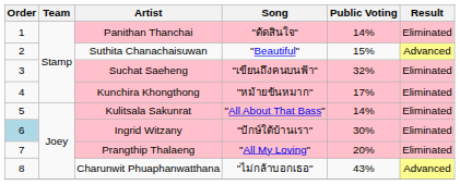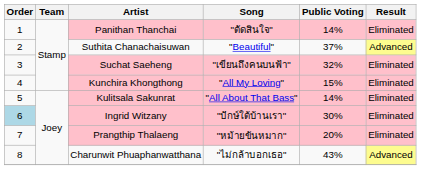Suthita Chanachaisuwan | Public Voting: 15% -> 37%
Kunchira Khongthong | Song: "หม้ายขันหมาก" -> "All My Loving"
Kunchira Khongthong | Public Voting: 17% -> 15%
Prangthip Thalaeng | Song: "All My Loving" -> "หม้ายขันหมาก"
